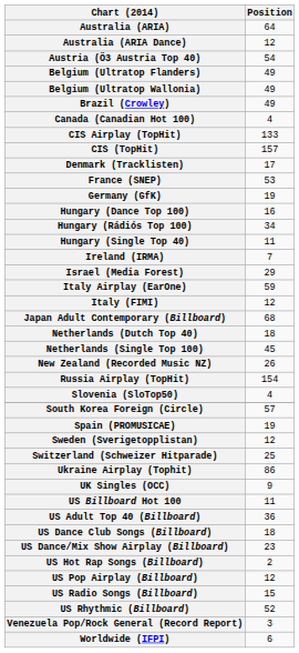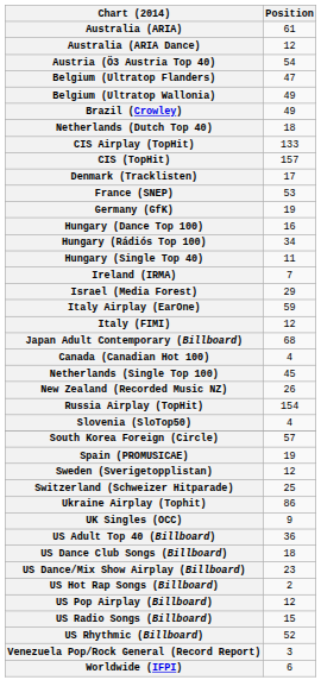Australia (ARIA) | Position: 64 -> 61
Belgium (Ultratop Flanders) | Position: 49 -> 47
rows swapped: Canada (Canadian Hot 100) <-> Netherlands (Dutch Top 40)
- row: US Billboard Hot 100 | 11
